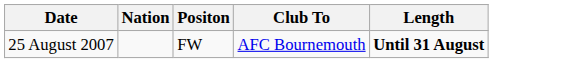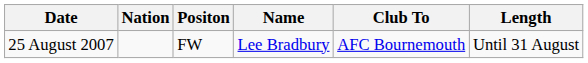+ column: Name | Lee Bradbury
25 August 2007 | Length: bold -> normal
